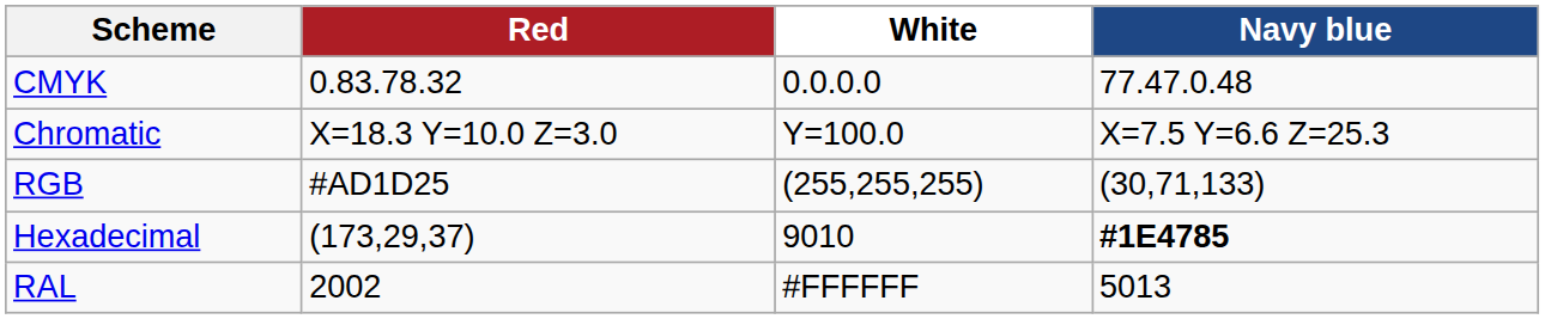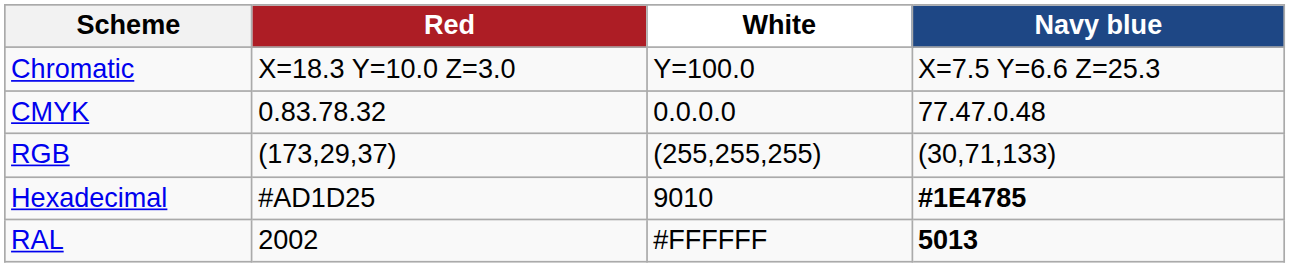rows swapped: Chromatic <-> CMYK
RGB | Red: #AD1D25 -> (173,29,37)
Hexadecimal | Red: (173,29,37) -> #AD1D25
RAL | Navy blue: normal -> bold
